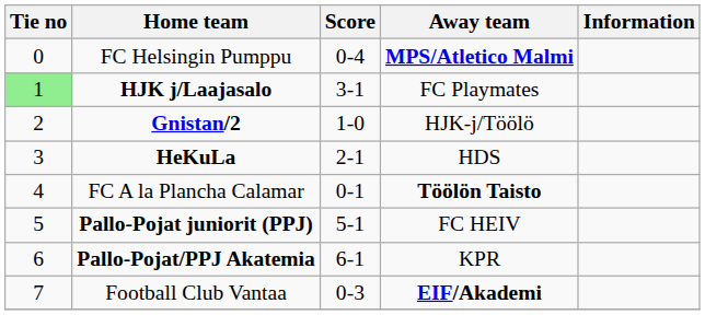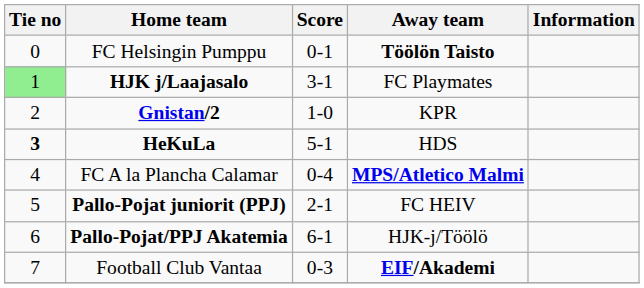FC Helsingin Pumppu | Score: 0-4 -> 0-1
FC Helsingin Pumppu | Away team: MPS/Atletico Malmi -> Töölön Taisto
Gnistan/2 | Away team: HJK-j/Töölö -> KPR
HeKuLa | Tie no: normal -> bold
HeKuLa | Score: 2-1 -> 5-1
FC A la Plancha Calamar | Score: 0-1 -> 0-4
FC A la Plancha Calamar | Away team: Töölön Taisto -> MPS/Atletico Malmi
Pallo-Pojat juniorit (PPJ) | Score: 5-1 -> 2-1
Pallo-Pojat/PPJ Akatemia | Away team: KPR -> HJK-j/Töölö
